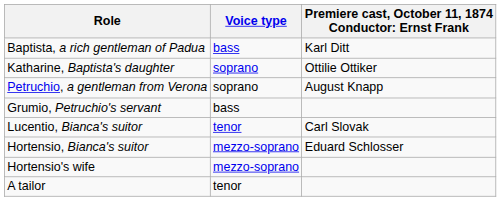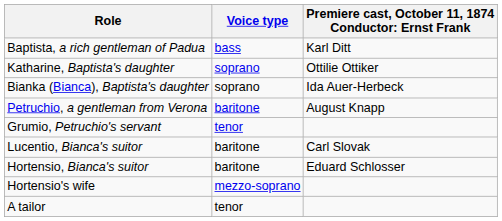+ row: Bianka (Bianca), Baptista's daughter | soprano | Ida Auer-Herbeck
Petruchio, a gentleman from Verona | Voice type: soprano -> baritone
Grumio, Petruchio's servant | Voice type: bass -> tenor
Lucentio, Bianca's suitor | Voice type: tenor -> baritone
Hortensio, Bianca's suitor | Voice type: mezzo-soprano -> baritone
